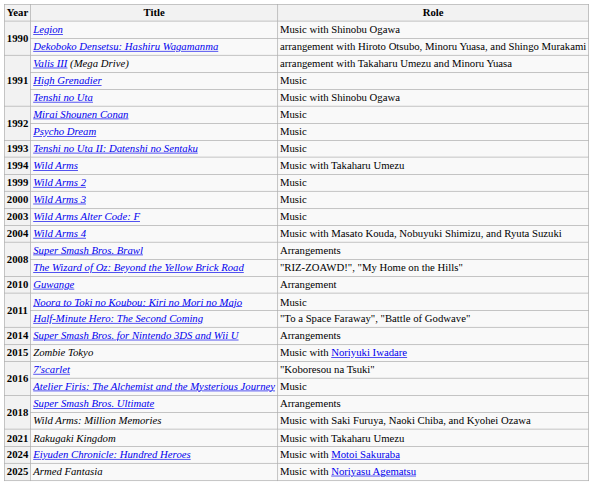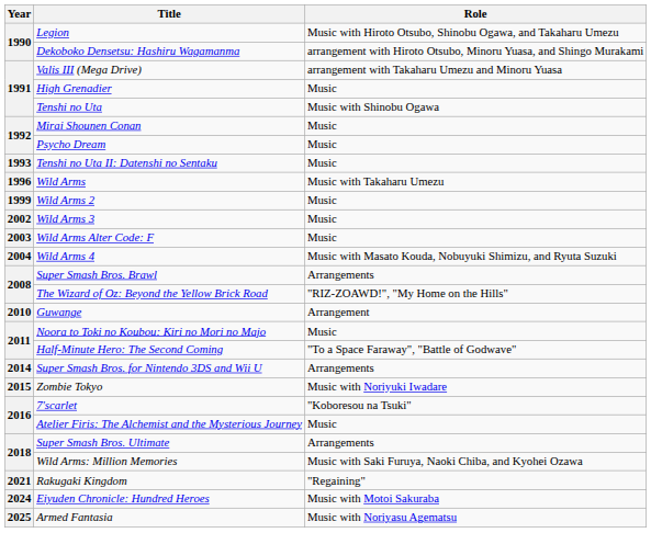Legion | Role: Music with Shinobu Ogawa -> Music with Hiroto Otsubo, Shinobu Ogawa, and Takaharu Umezu
Wild Arms | Year: 1994 -> 1996
Wild Arms 3 | Year: 2000 -> 2002
Rakugaki Kingdom | Role: Music with Takaharu Umezu -> "Regaining"
